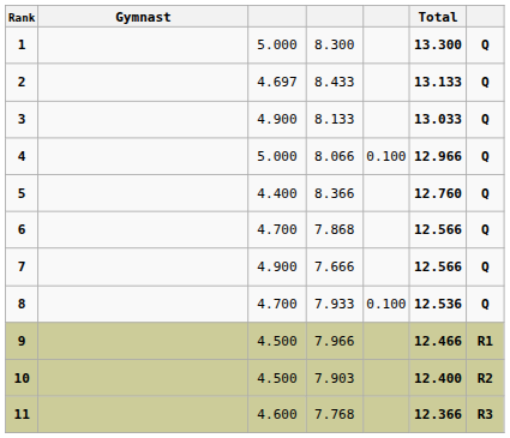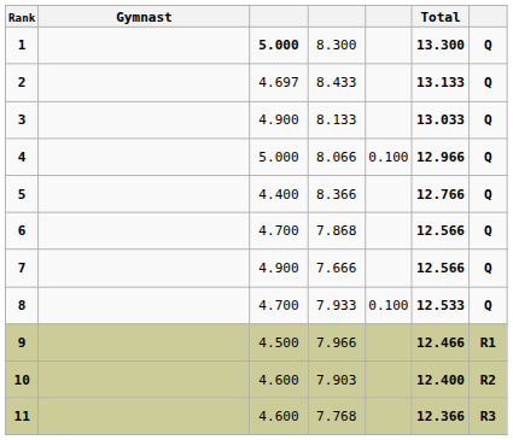1 | column 3: normal -> bold
5 | Total: 12.760 -> 12.766
8 | Total: 12.536 -> 12.533
10 | column 3: 4.500 -> 4.600
